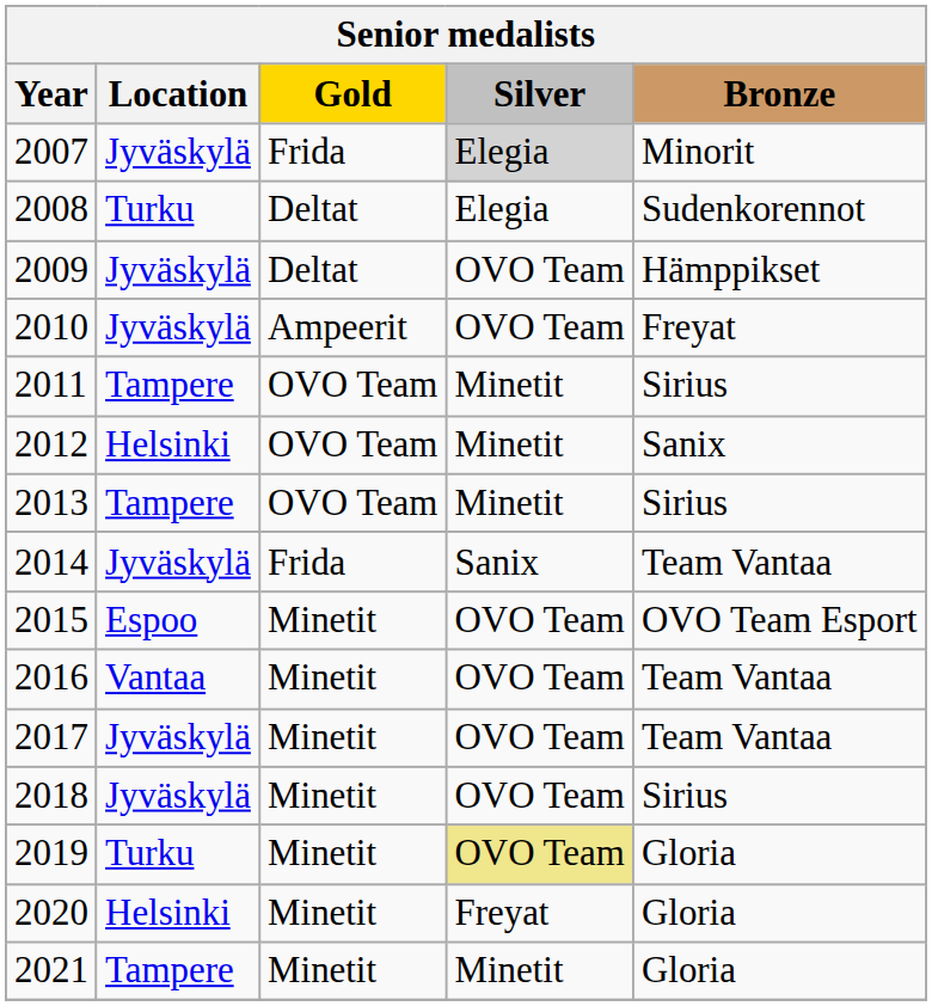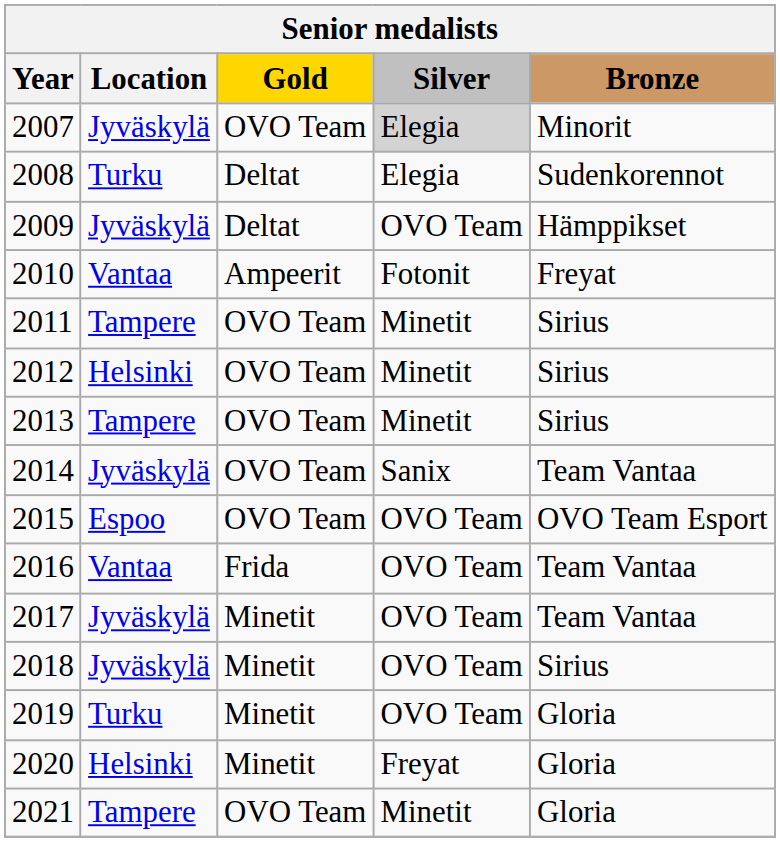2007 | Gold: Frida -> OVO Team
2010 | Location: Jyväskylä -> Vantaa
2010 | Silver: OVO Team -> Fotonit
2012 | Bronze: Sanix -> Sirius
2014 | Gold: Frida -> OVO Team
2015 | Gold: Minetit -> OVO Team
2016 | Gold: Minetit -> Frida
2019 | Silver: khaki background -> no background
2021 | Gold: Minetit -> OVO Team
